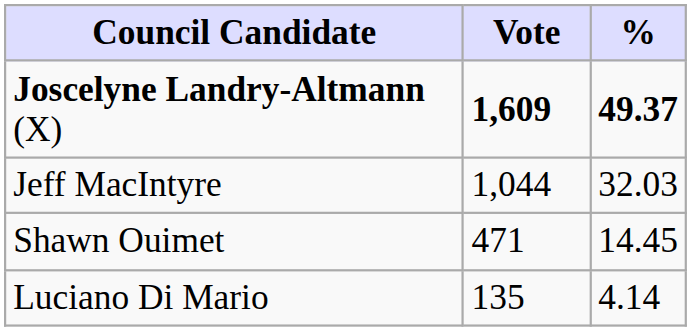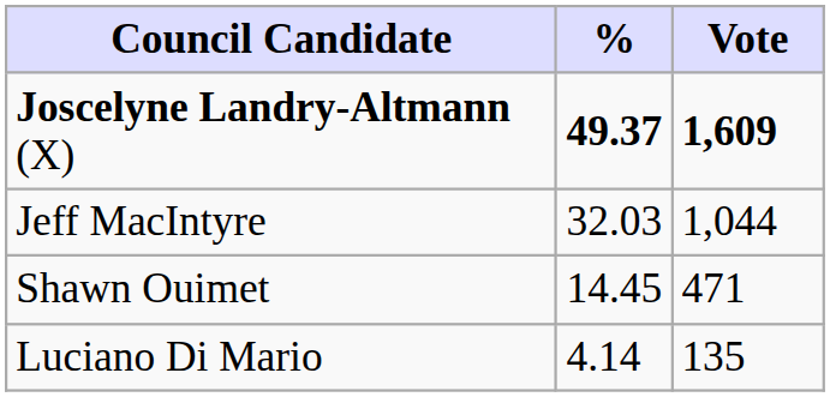columns swapped: Vote <-> %
